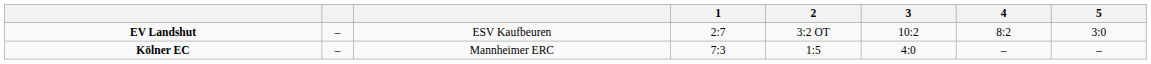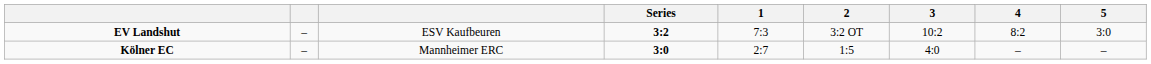+ column: Series | 3:2 | 3:0
EV Landshut | 1: 2:7 -> 7:3
Kölner EC | 1: 7:3 -> 2:7
